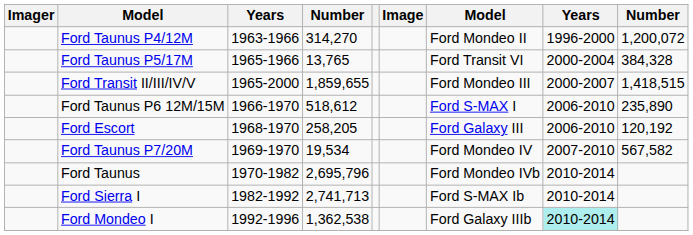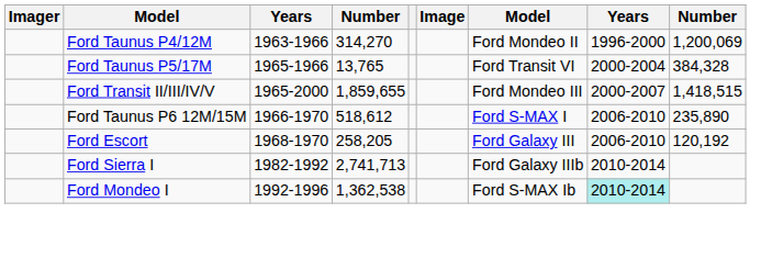Ford Taunus P4/12M | column 9: 1,200,072 -> 1,200,069
- row: Ford Taunus P7/20M | 1969-1970 | 19,534 | Ford Mondeo IV | 2007-2010 | 567,582
- row: Ford Taunus | 1970-1982 | 2,695,796 | Ford Mondeo IVb | 2010-2014
Ford Sierra I | column 7: Ford S-MAX Ib -> Ford Galaxy IIIb
Ford Mondeo I | column 7: Ford Galaxy IIIb -> Ford S-MAX Ib
